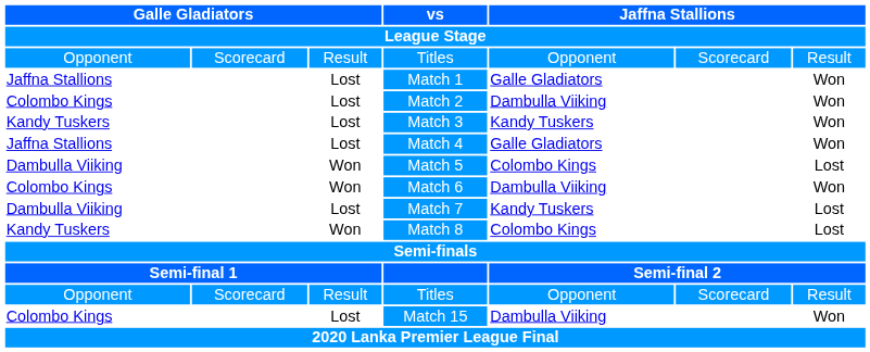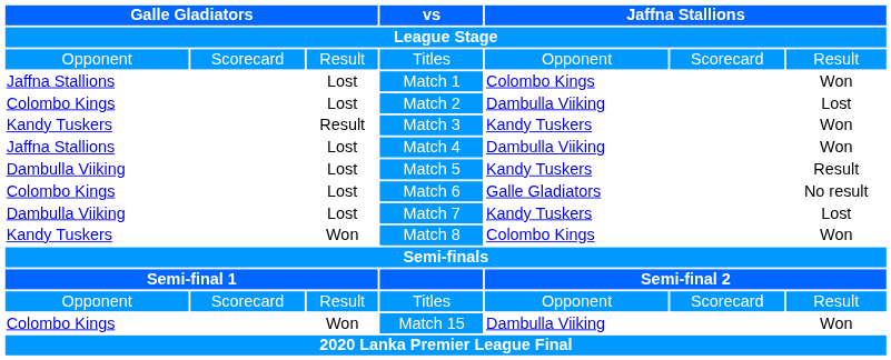Match 1 | column 5: Galle Gladiators -> Colombo Kings
Match 2 | column 7: Won -> Lost
Match 3 | column 3: Lost -> Result
Match 4 | column 5: Galle Gladiators -> Dambulla Viiking
Match 5 | column 3: Won -> Lost
Match 5 | column 5: Colombo Kings -> Kandy Tuskers
Match 5 | column 7: Lost -> Result
Match 6 | column 3: Won -> Lost
Match 6 | column 5: Dambulla Viiking -> Galle Gladiators
Match 6 | column 7: Won -> No result
Match 8 | column 7: Lost -> Won
Match 15 | column 3: Lost -> Won
